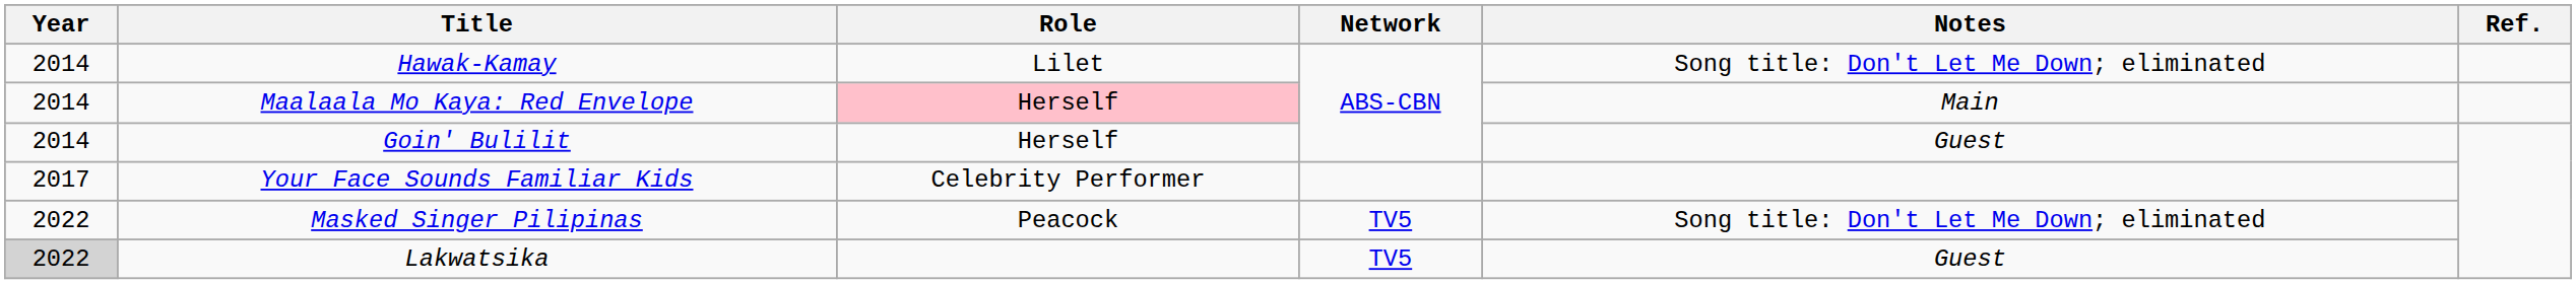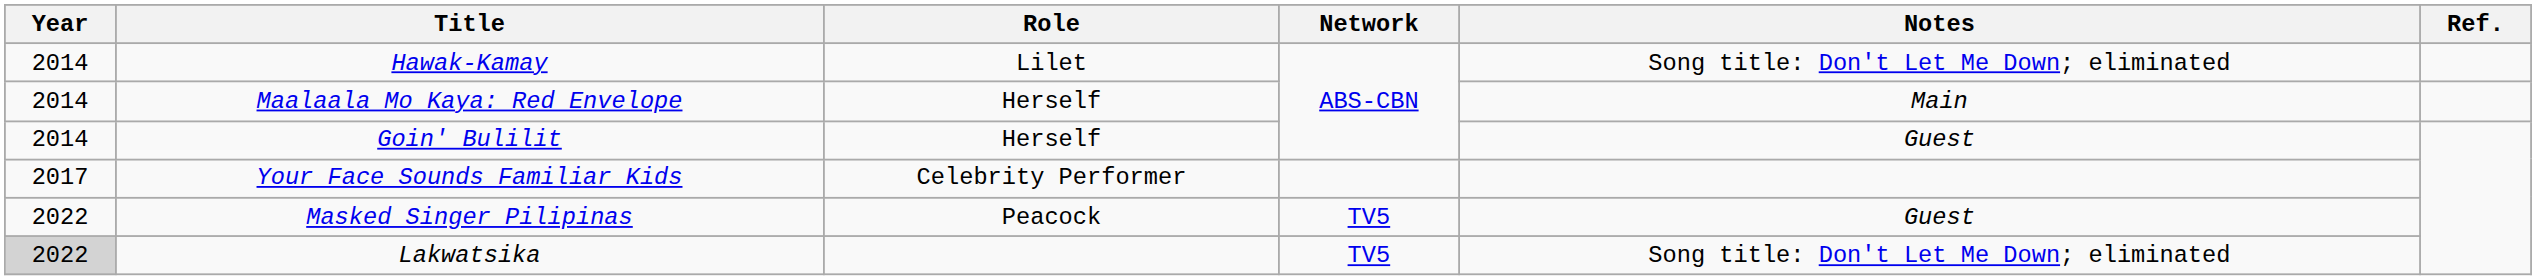Maalaala Mo Kaya: Red Envelope | Role: pink background -> no background
Masked Singer Pilipinas | Notes: Song title: Don't Let Me Down; eliminated -> Guest
Lakwatsika | Notes: Guest -> Song title: Don't Let Me Down; eliminated
